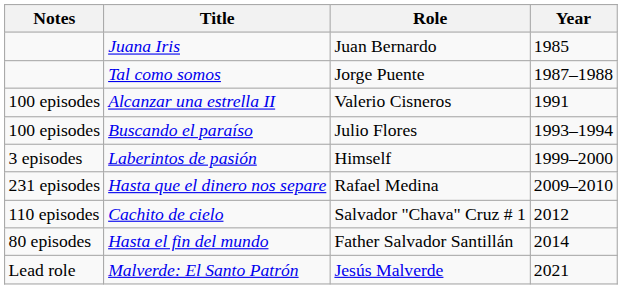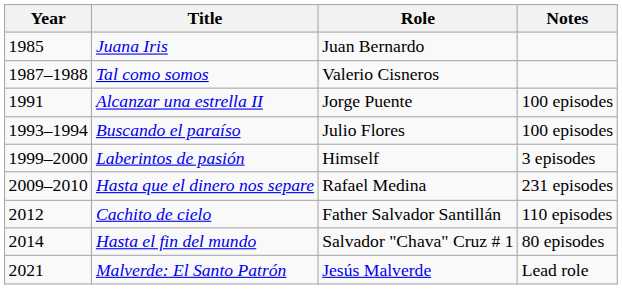columns swapped: Year <-> Notes
Tal como somos | Role: Jorge Puente -> Valerio Cisneros
Alcanzar una estrella II | Role: Valerio Cisneros -> Jorge Puente
Cachito de cielo | Role: Salvador "Chava" Cruz # 1 -> Father Salvador Santillán
Hasta el fin del mundo | Role: Father Salvador Santillán -> Salvador "Chava" Cruz # 1
